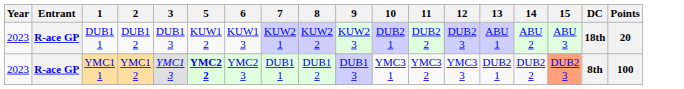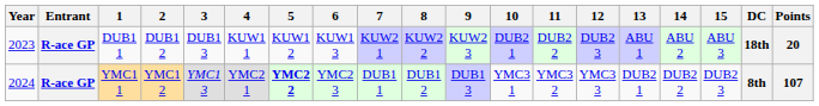+ column: 4 | KUW1 1 | YMC2 1
YMC1 1 | Year: 2023 -> 2024
YMC1 1 | 15: lightsalmon background -> no background
YMC1 1 | Points: 100 -> 107
